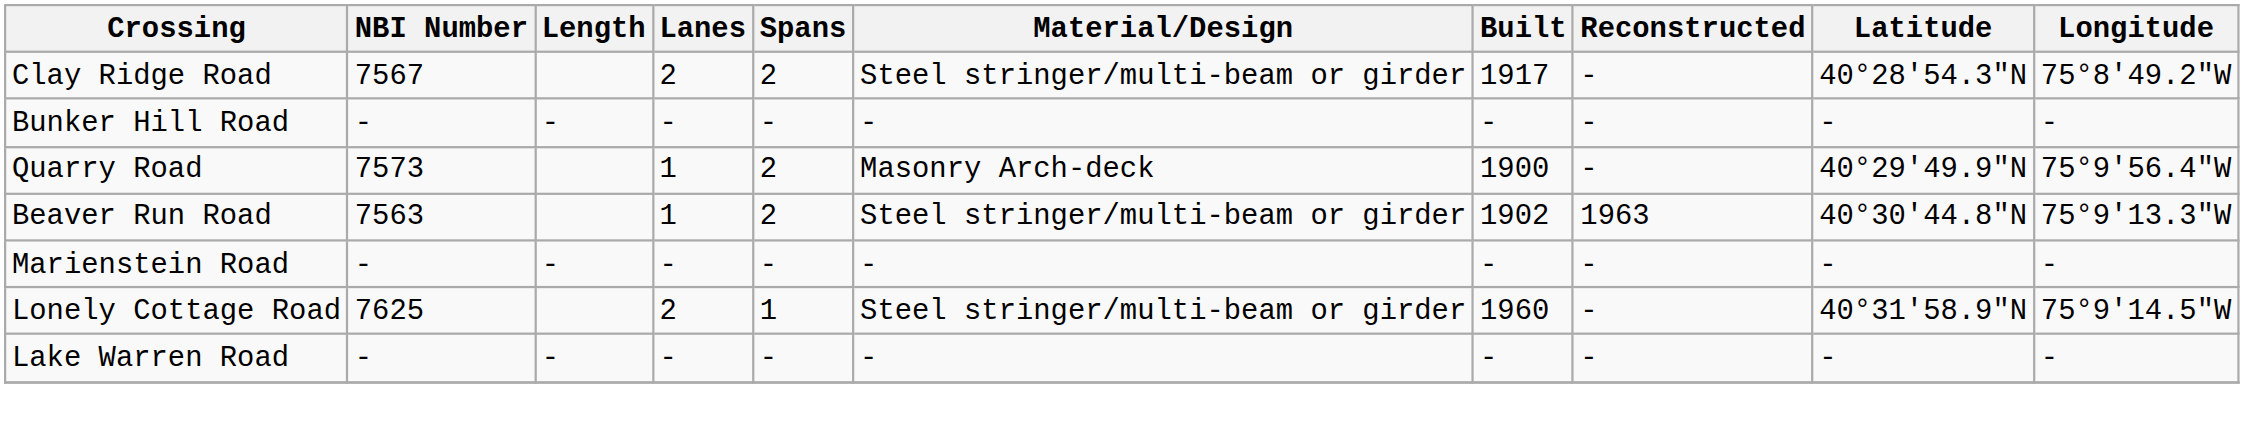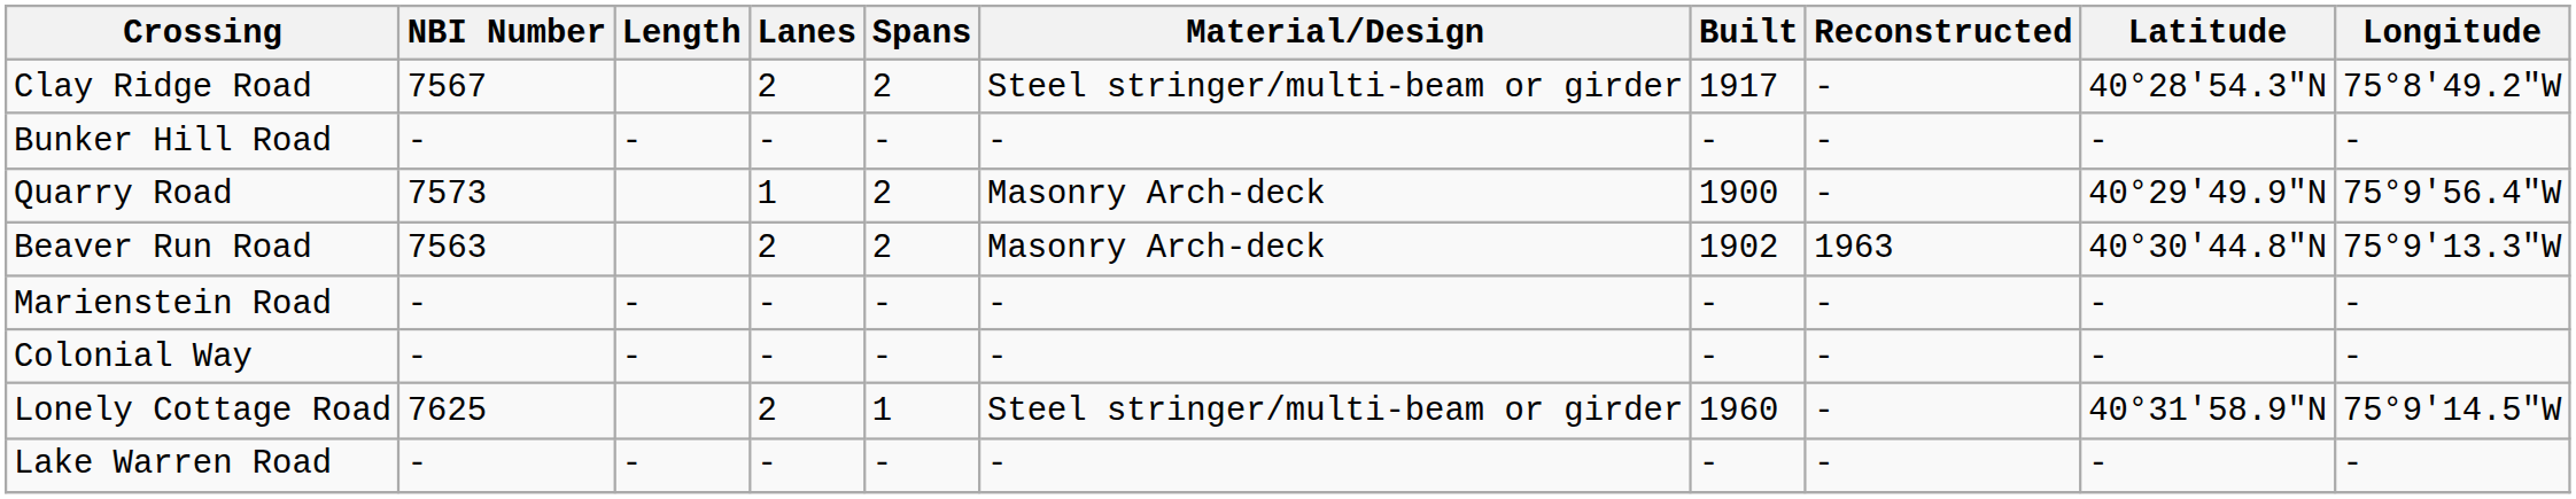Beaver Run Road | Lanes: 1 -> 2
Beaver Run Road | Material/Design: Steel stringer/multi-beam or girder -> Masonry Arch-deck
+ row: Colonial Way | - | - | - | - | - | - | - | - | -
